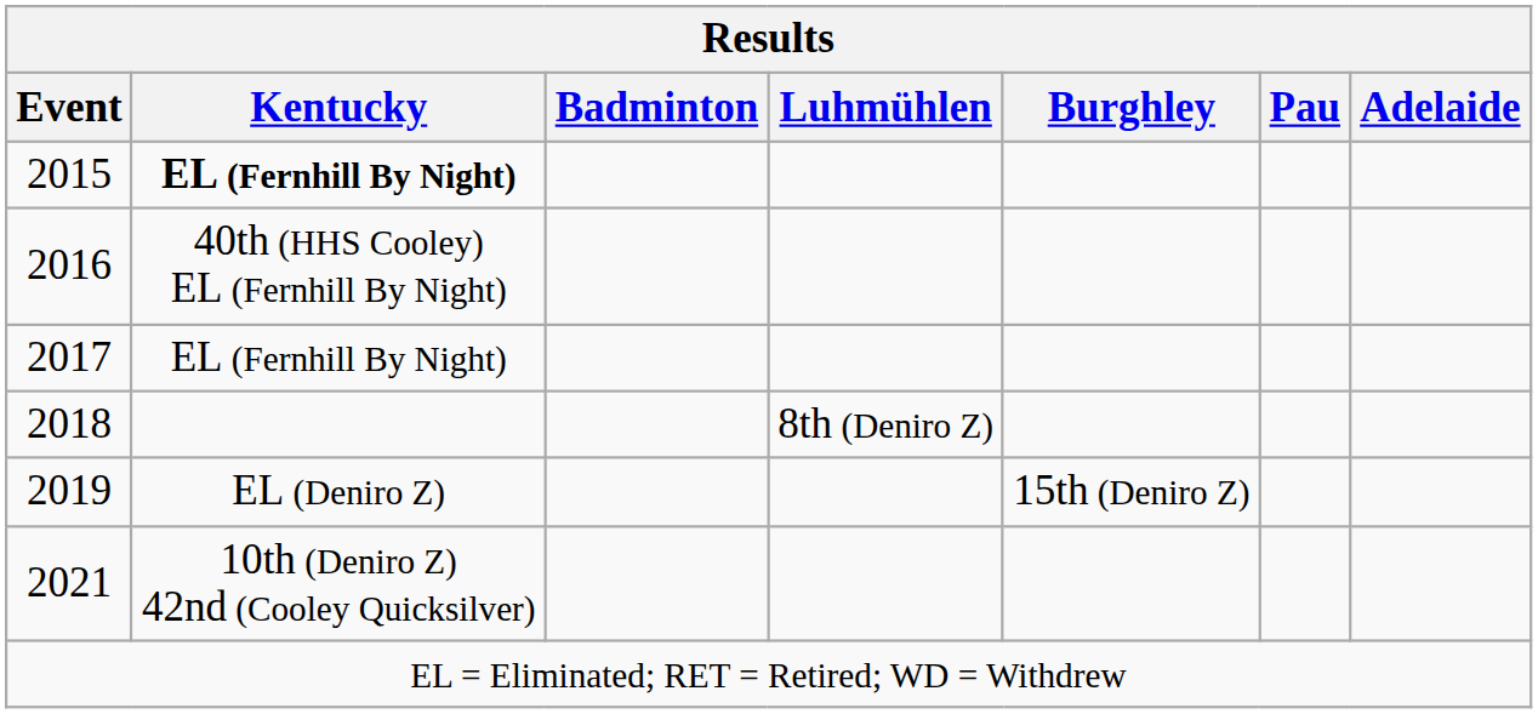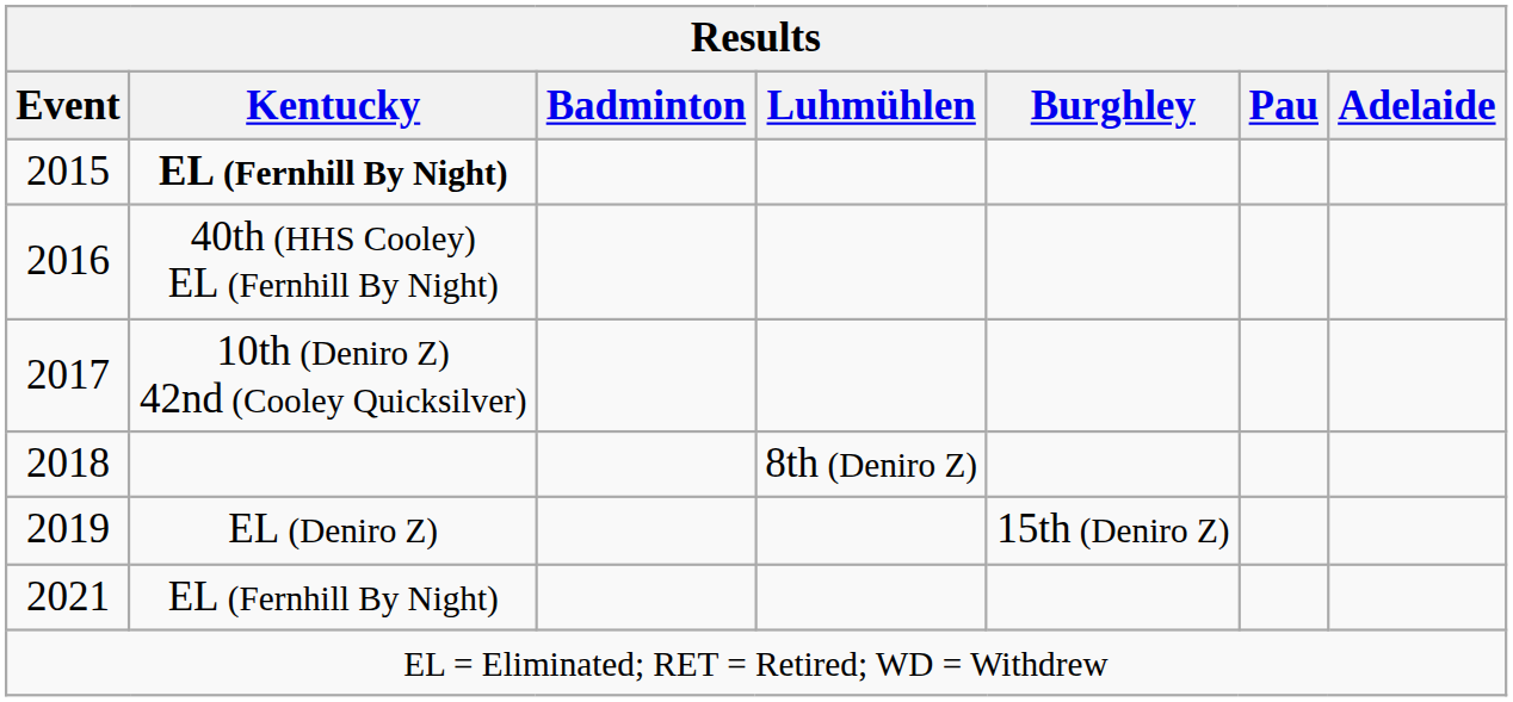2017 | Kentucky: EL (Fernhill By Night) -> 10th (Deniro Z) 42nd (Cooley Quicksilver)
2021 | Kentucky: 10th (Deniro Z) 42nd (Cooley Quicksilver) -> EL (Fernhill By Night)
